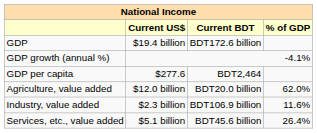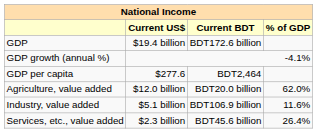Industry, value added | Current US$: $2.3 billion -> $5.1 billion
Services, etc., value added | Current US$: $5.1 billion -> $2.3 billion
